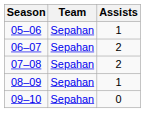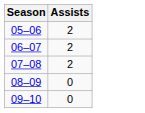- column: Team | Sepahan | Sepahan | Sepahan | Sepahan | Sepahan
05–06 | Assists: 1 -> 2
08–09 | Assists: 1 -> 0
